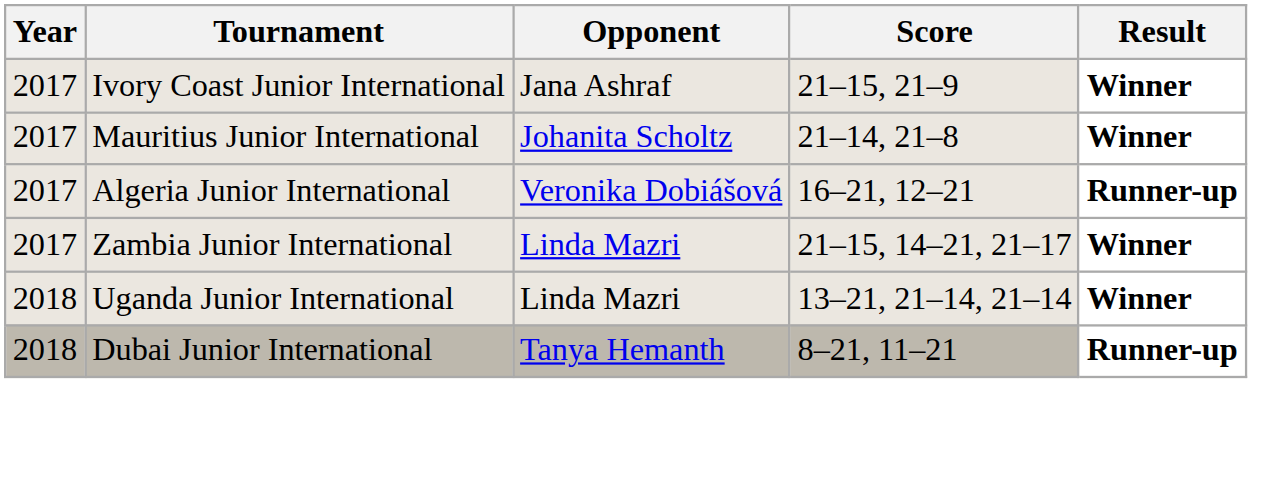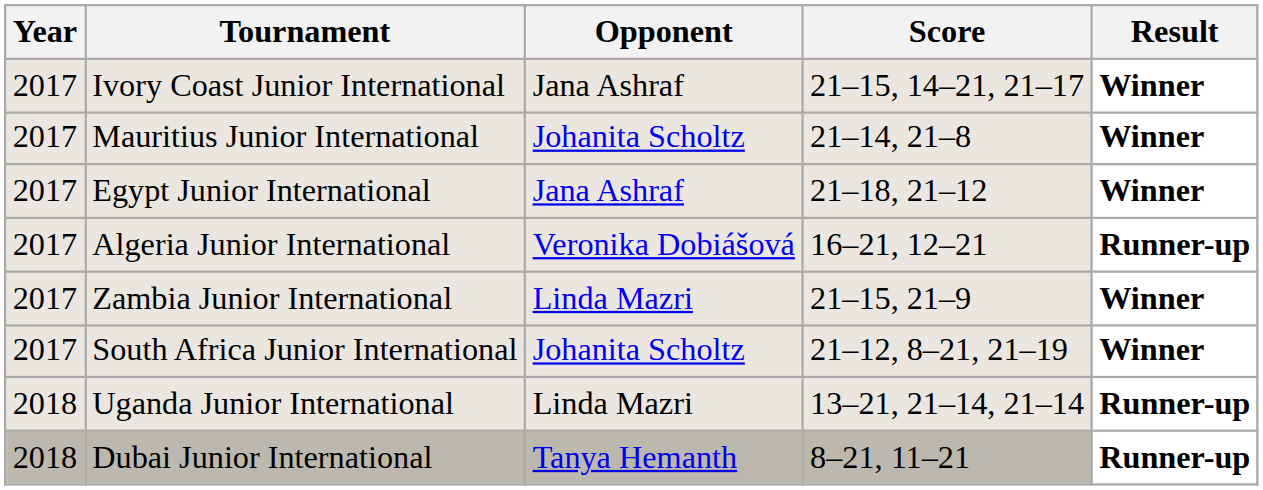Ivory Coast Junior International | Score: 21–15, 21–9 -> 21–15, 14–21, 21–17
+ row: 2017 | Egypt Junior International | Jana Ashraf | 21–18, 21–12 | Winner
Zambia Junior International | Score: 21–15, 14–21, 21–17 -> 21–15, 21–9
+ row: 2017 | South Africa Junior International | Johanita Scholtz | 21–12, 8–21, 21–19 | Winner
Uganda Junior International | Result: Winner -> Runner-up
